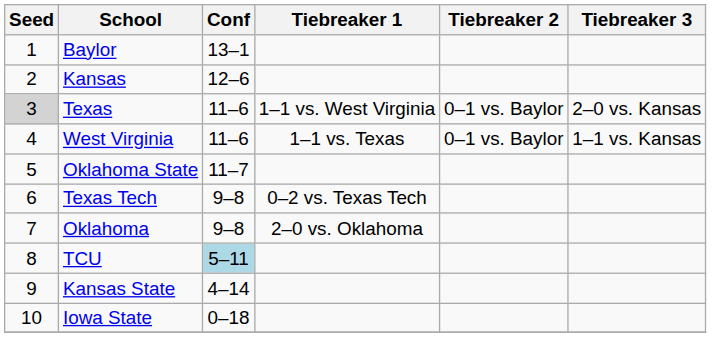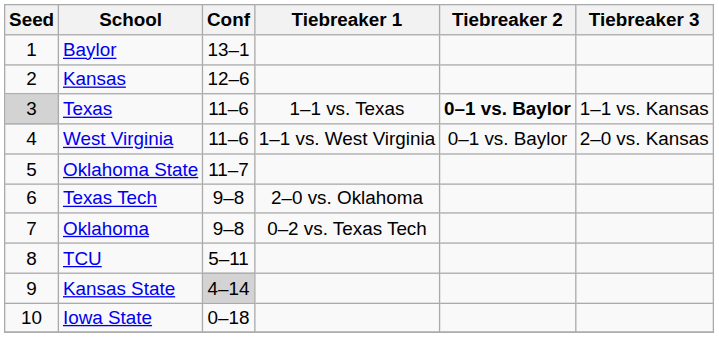Texas | Tiebreaker 1: 1–1 vs. West Virginia -> 1–1 vs. Texas
Texas | Tiebreaker 2: normal -> bold
Texas | Tiebreaker 3: 2–0 vs. Kansas -> 1–1 vs. Kansas
West Virginia | Tiebreaker 1: 1–1 vs. Texas -> 1–1 vs. West Virginia
West Virginia | Tiebreaker 3: 1–1 vs. Kansas -> 2–0 vs. Kansas
Texas Tech | Tiebreaker 1: 0–2 vs. Texas Tech -> 2–0 vs. Oklahoma
Oklahoma | Tiebreaker 1: 2–0 vs. Oklahoma -> 0–2 vs. Texas Tech
TCU | Conf: lightblue background -> no background
Kansas State | Conf: no background -> lightgrey background
